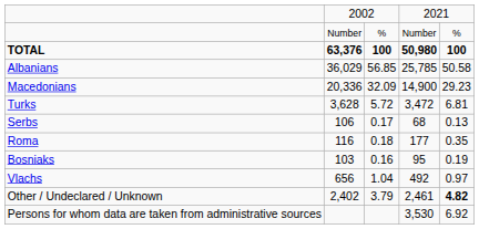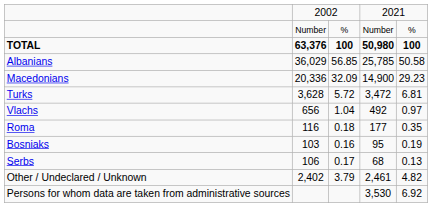rows swapped: Vlachs <-> Serbs
Other / Undeclared / Unknown | column 5: bold -> normal
